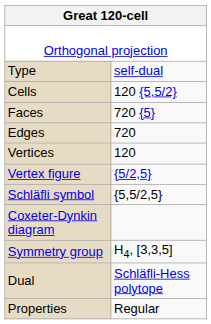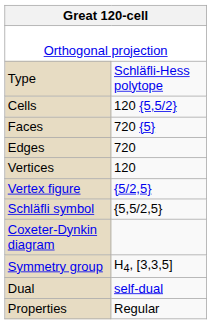Type | column 2: self-dual -> Schläfli-Hess polytope
Dual | column 2: Schläfli-Hess polytope -> self-dual
